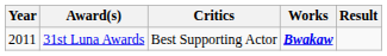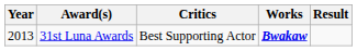31st Luna Awards | Year: 2011 -> 2013
